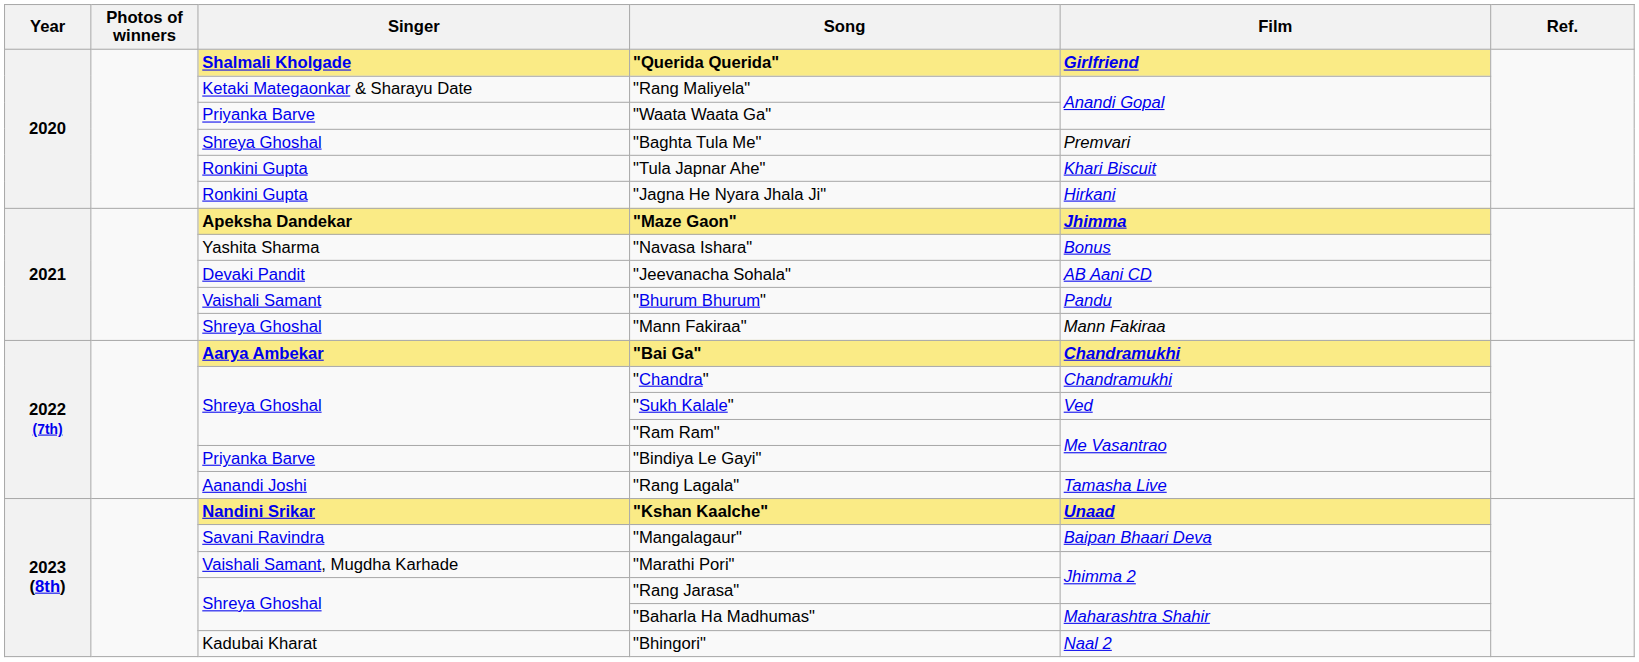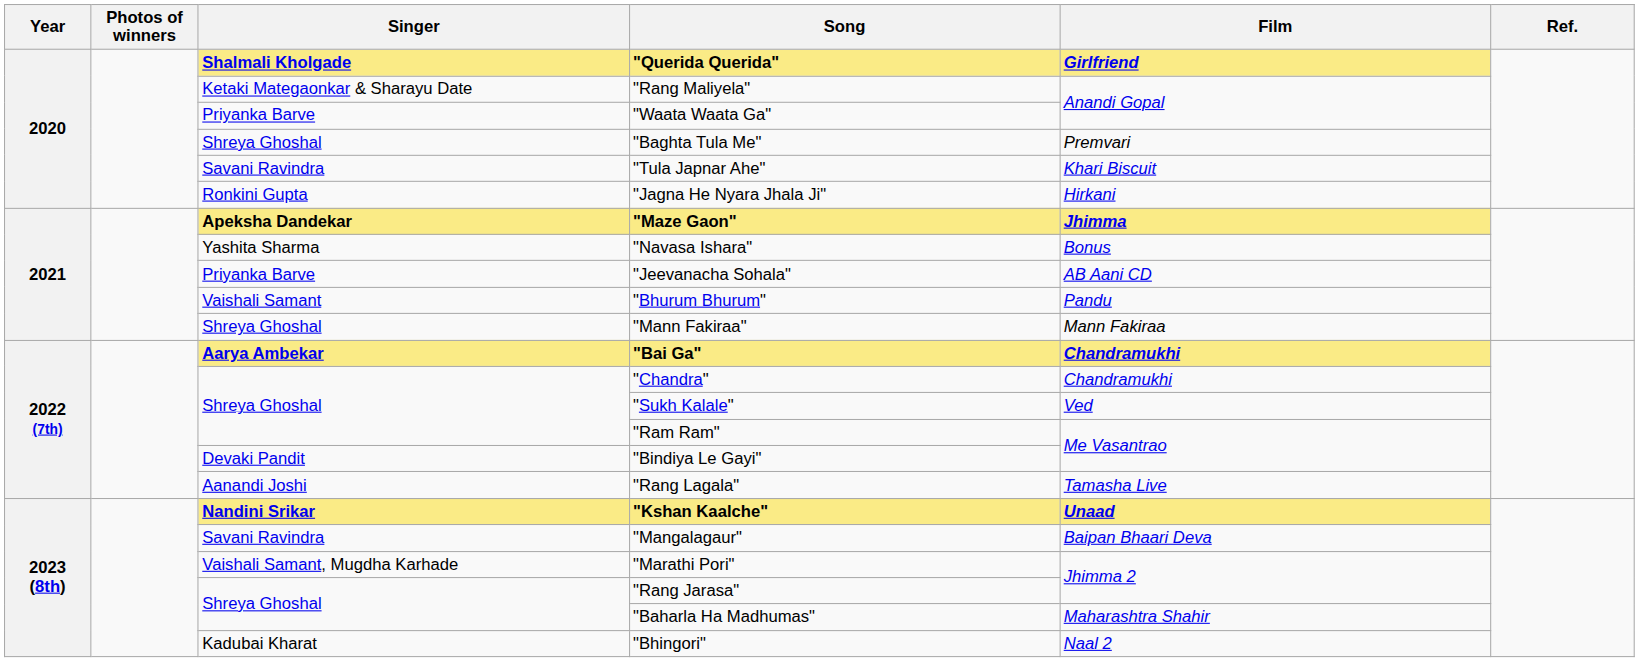"Tula Japnar Ahe" | Singer: Ronkini Gupta -> Savani Ravindra
"Jeevanacha Sohala" | Singer: Devaki Pandit -> Priyanka Barve
"Bindiya Le Gayi" | Singer: Priyanka Barve -> Devaki Pandit
